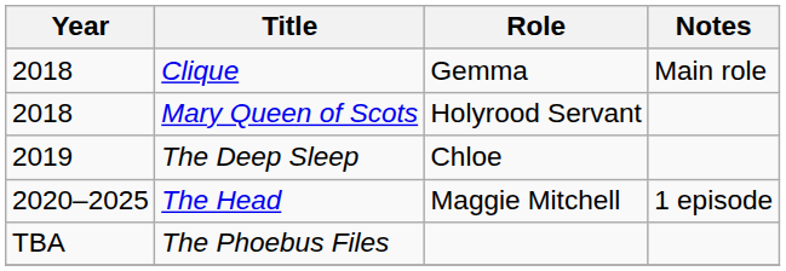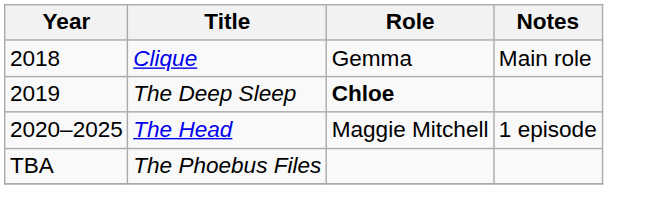- row: 2018 | Mary Queen of Scots | Holyrood Servant
The Deep Sleep | Role: normal -> bold
